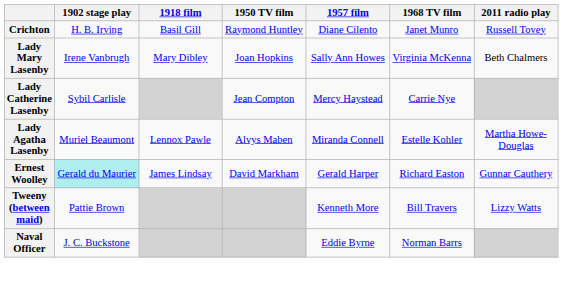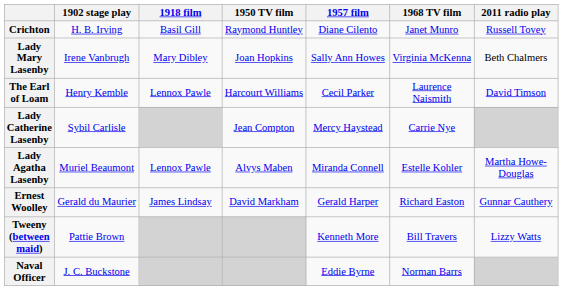+ row: The Earl of Loam | Henry Kemble | Lennox Pawle | Harcourt Williams | Cecil Parker | Laurence Naismith | David Timson
Ernest Woolley | 1902 stage play: paleturquoise background -> no background
